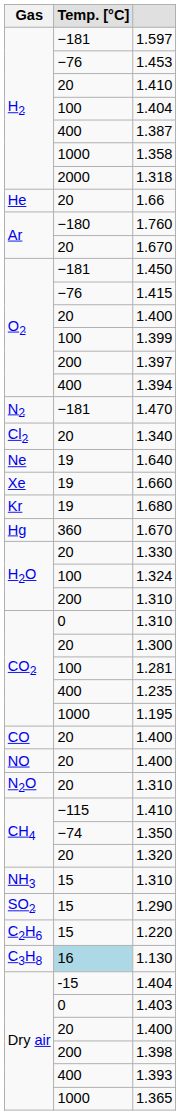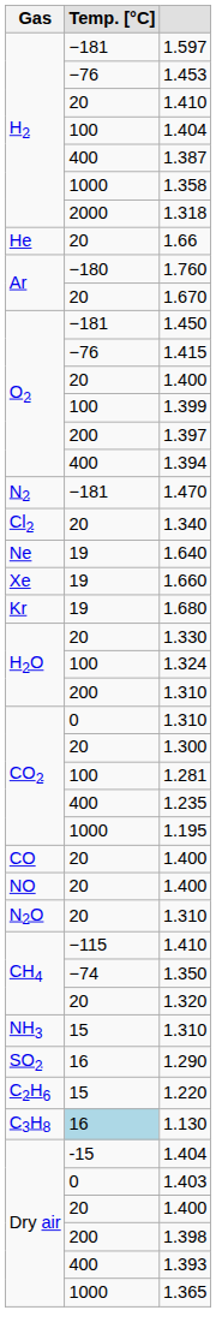- row: Hg | 360 | 1.670
1.290 | Temp. [°C]: 15 -> 16
